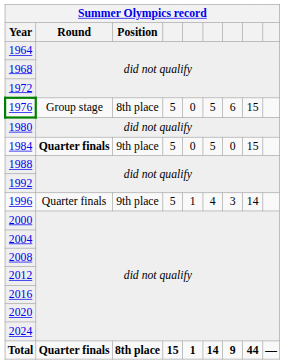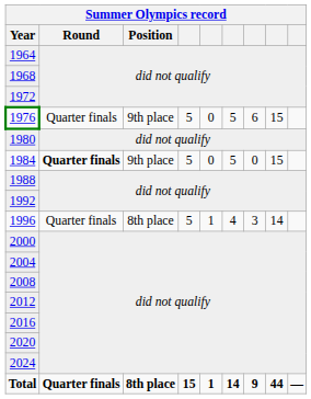1976 | Round: Group stage -> Quarter finals
1976 | Position: 8th place -> 9th place
1996 | Position: 9th place -> 8th place
